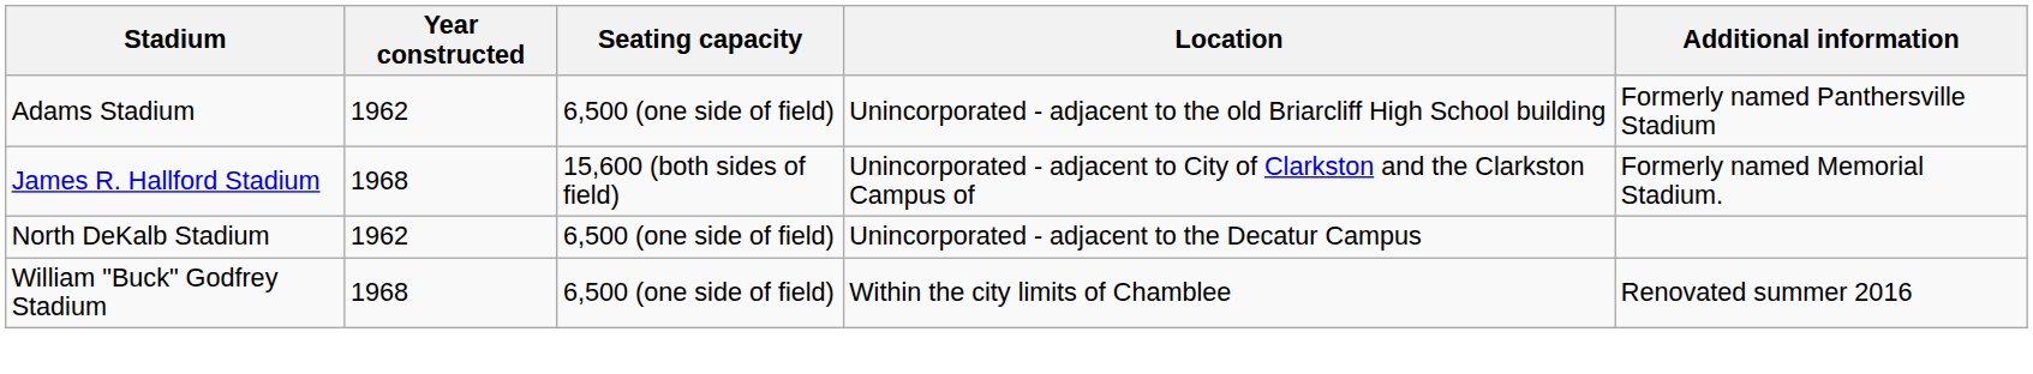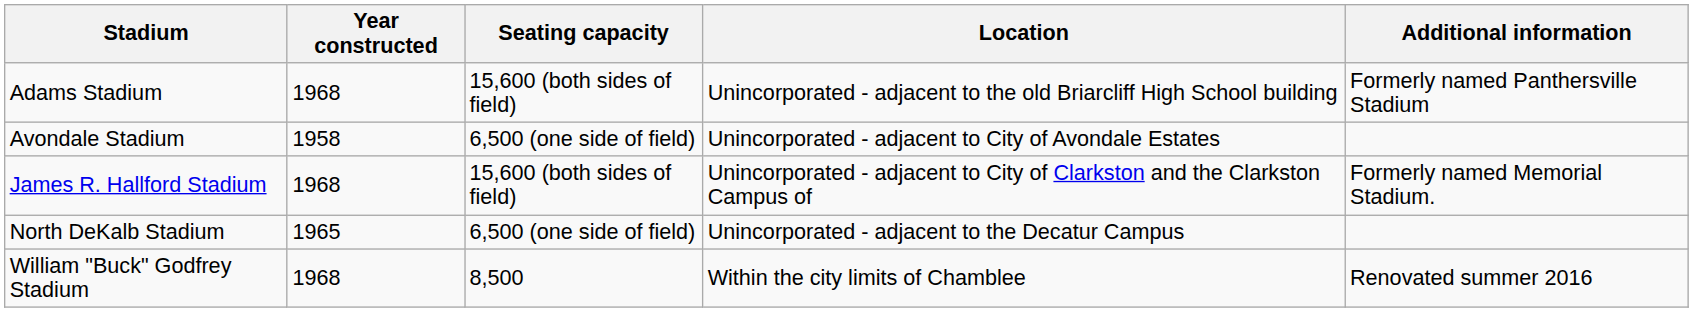Adams Stadium | Year constructed: 1962 -> 1968
Adams Stadium | Seating capacity: 6,500 (one side of field) -> 15,600 (both sides of field)
+ row: Avondale Stadium | 1958 | 6,500 (one side of field) | Unincorporated - adjacent to City of Avondale Estates
North DeKalb Stadium | Year constructed: 1962 -> 1965
William "Buck" Godfrey Stadium | Seating capacity: 6,500 (one side of field) -> 8,500
